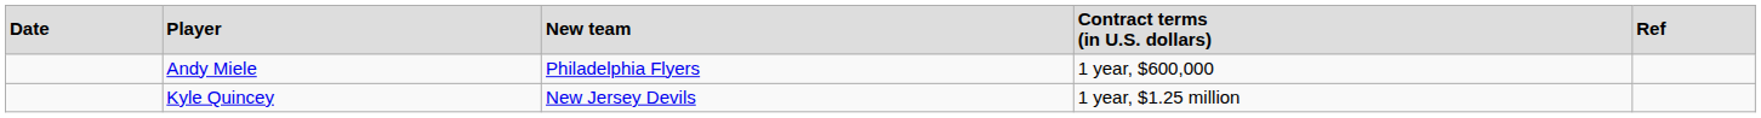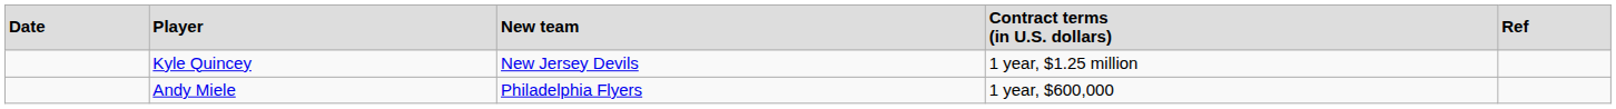rows swapped: Andy Miele <-> Kyle Quincey
